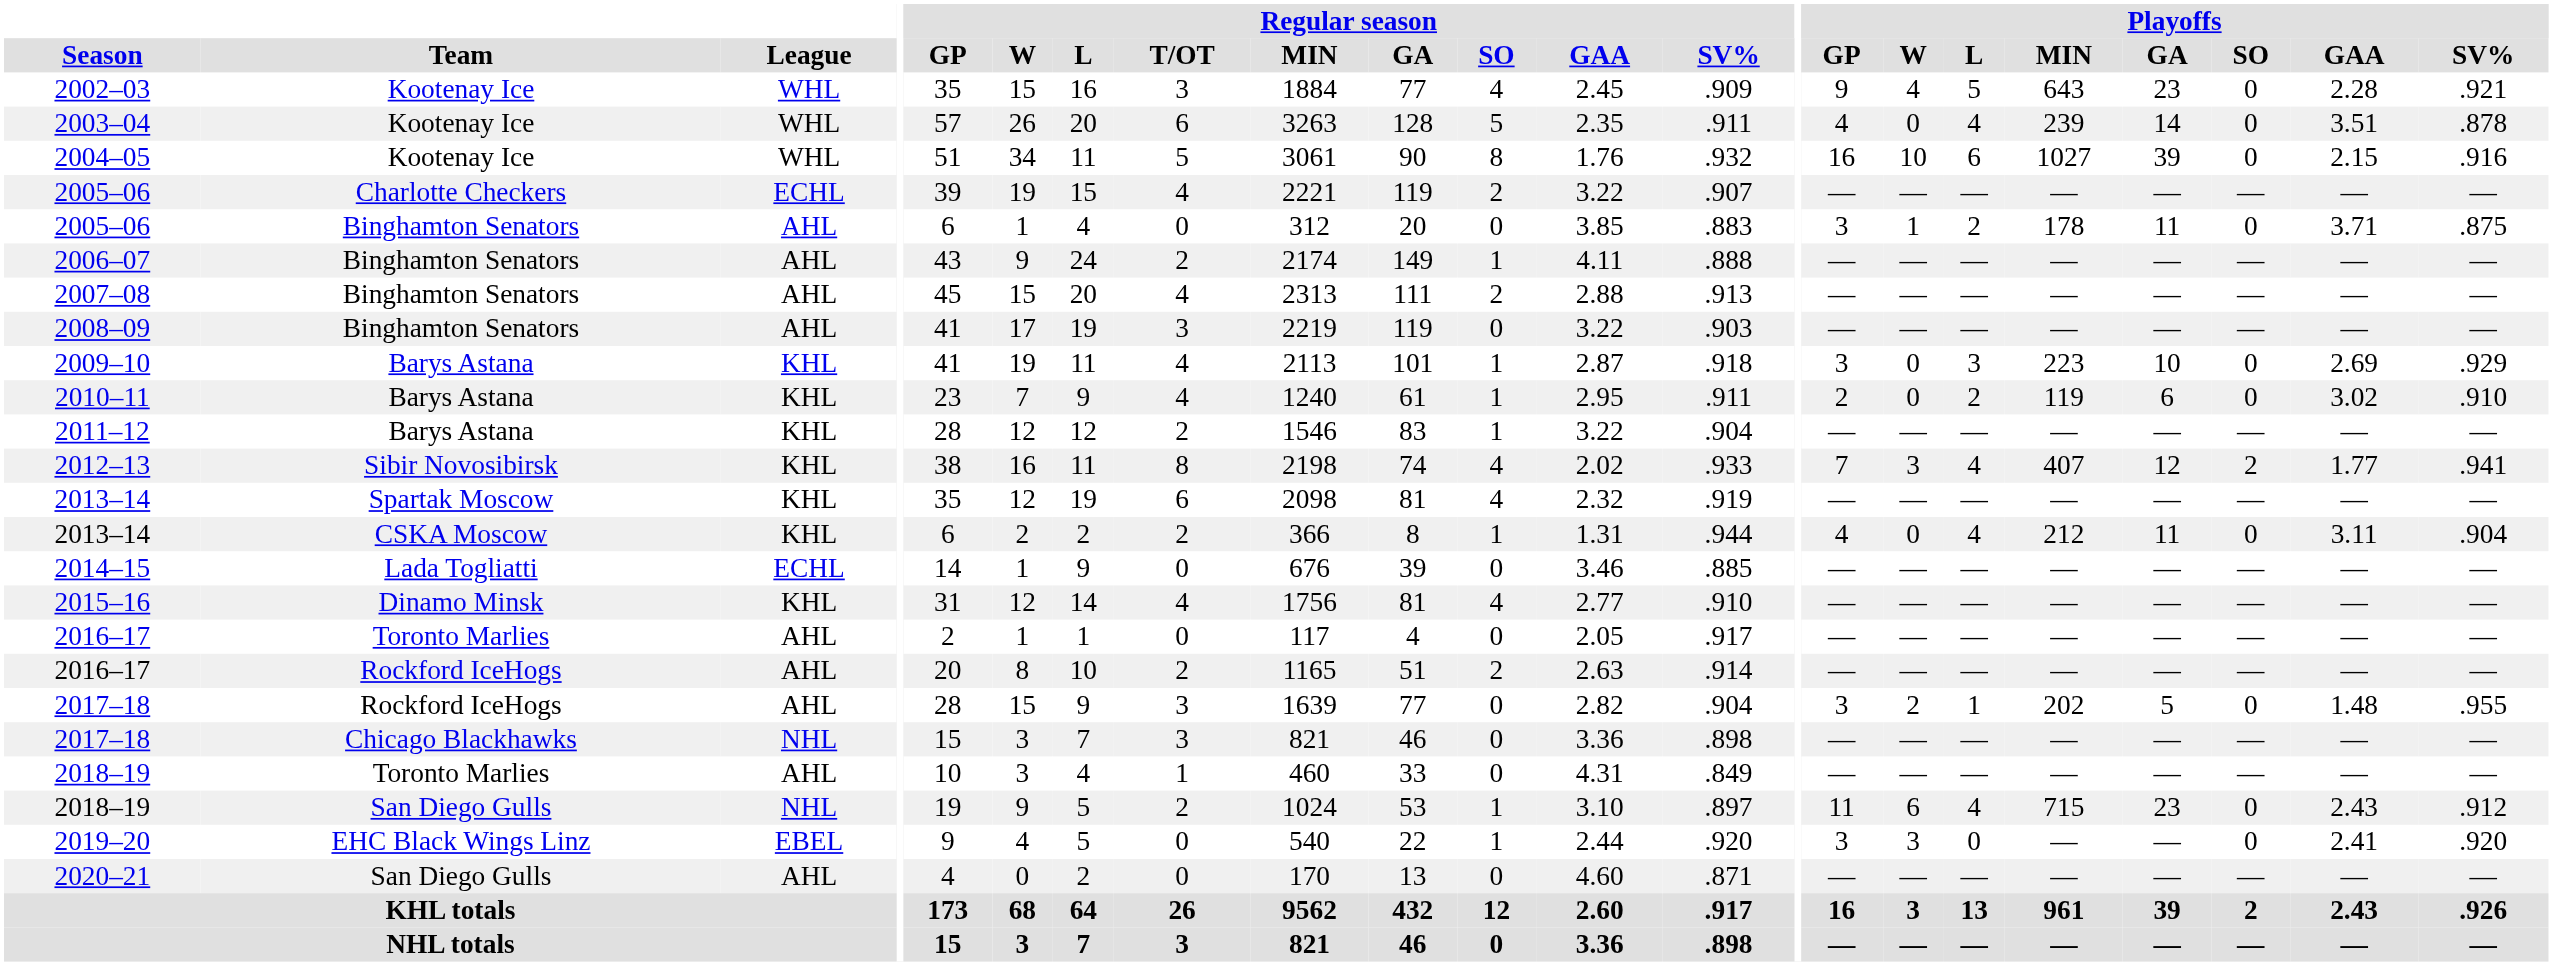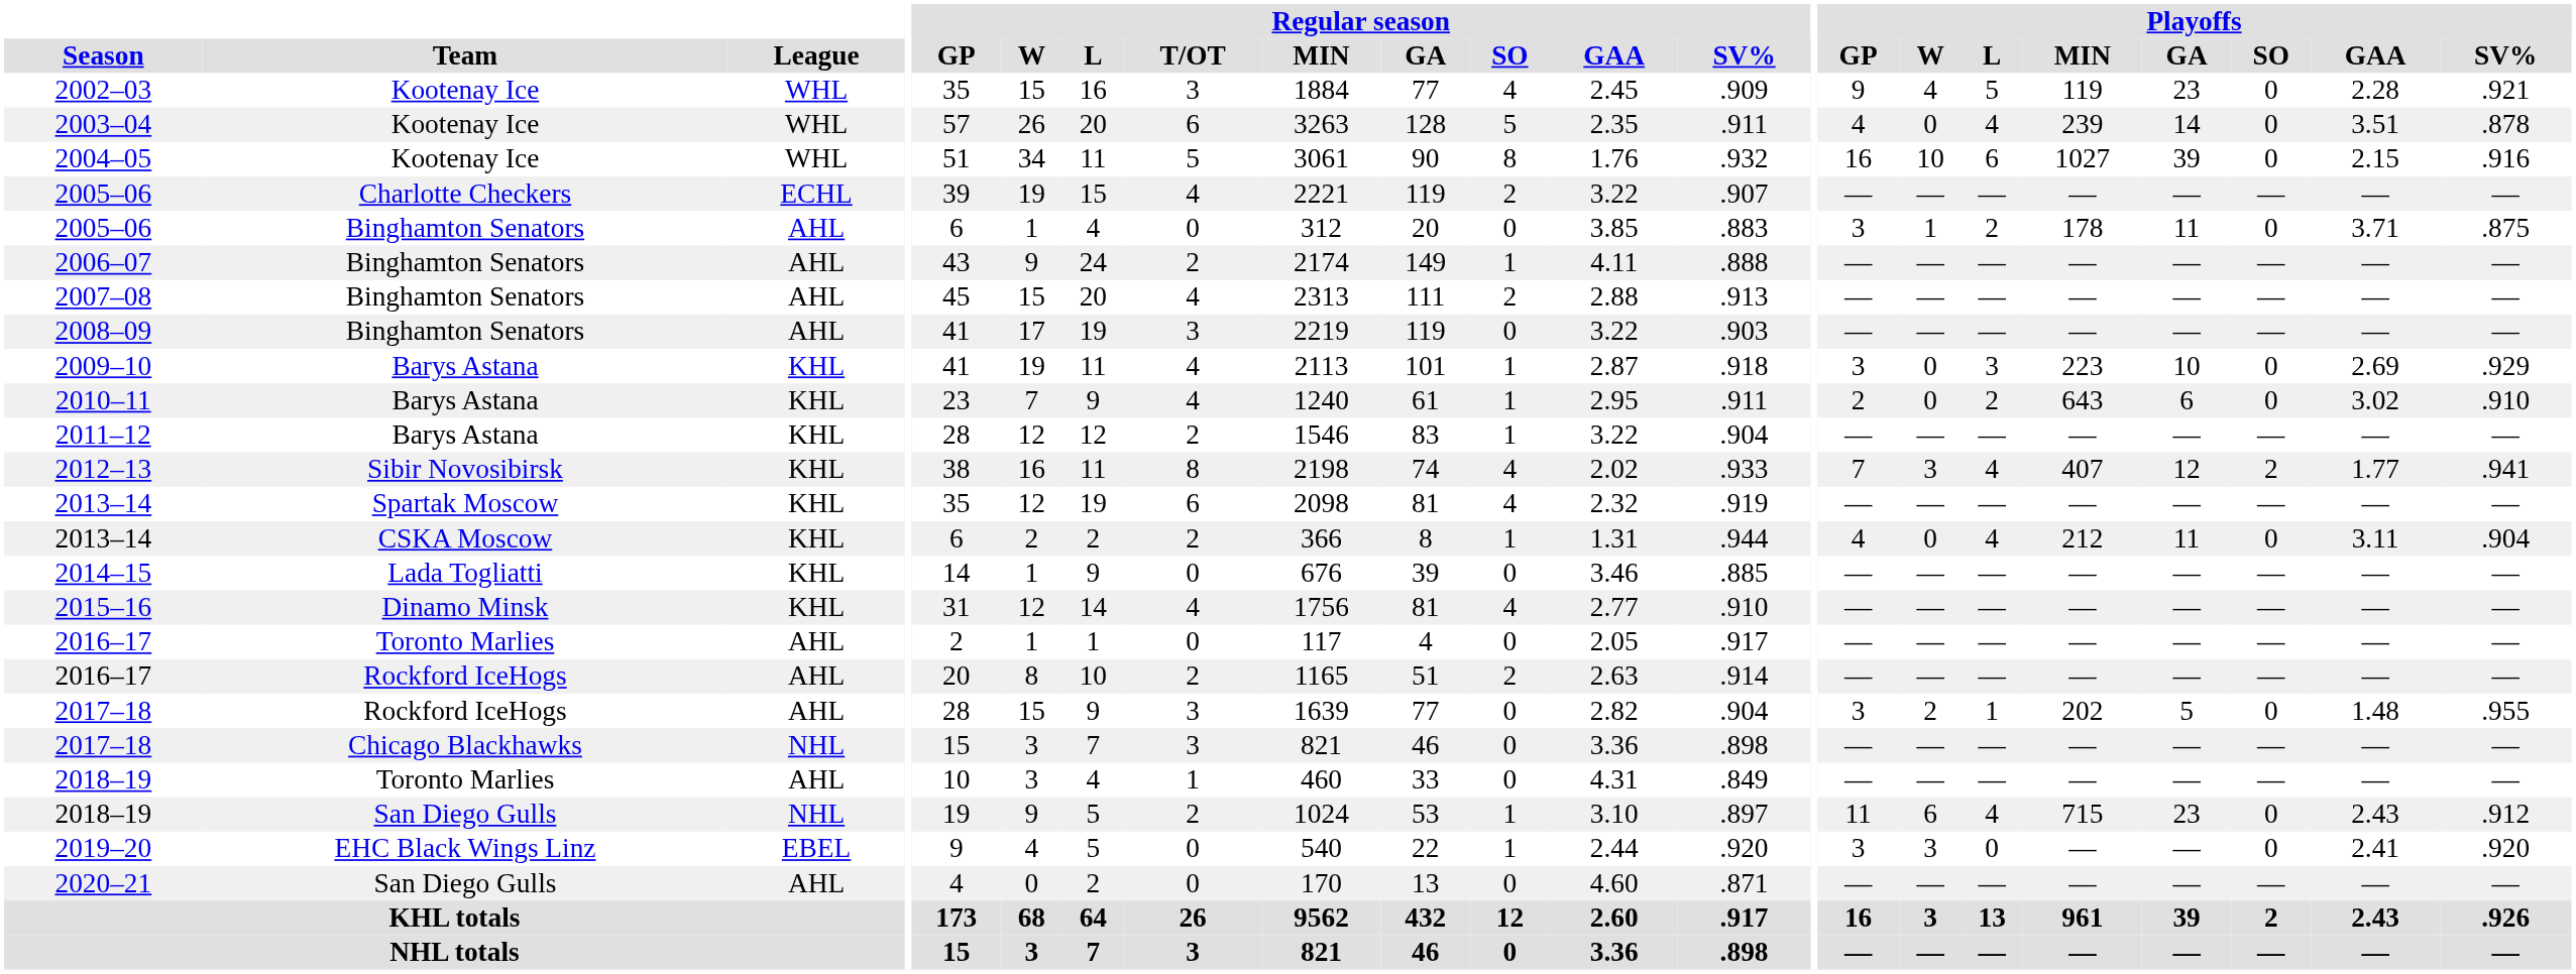2002–03 | Playoffs / MIN: 643 -> 119
2010–11 | Playoffs / MIN: 119 -> 643
2014–15 | League: ECHL -> KHL
